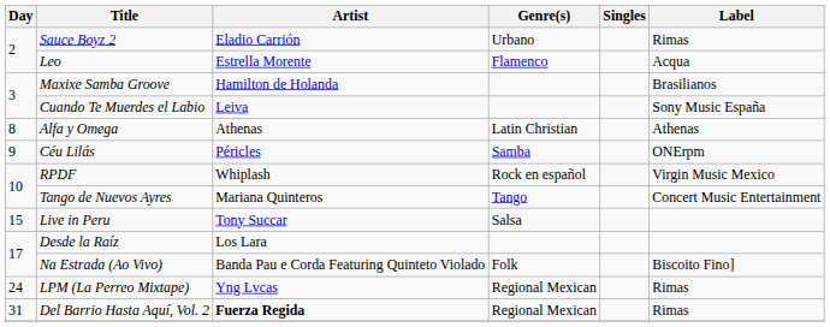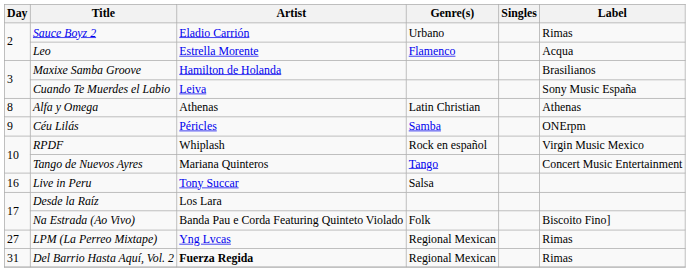Live in Peru | Day: 15 -> 16
LPM (La Perreo Mixtape) | Day: 24 -> 27
